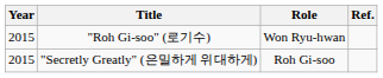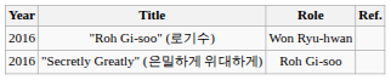"Roh Gi-soo" (로기수) | Year: 2015 -> 2016
"Secretly Greatly" (은밀하게 위대하게) | Year: 2015 -> 2016
